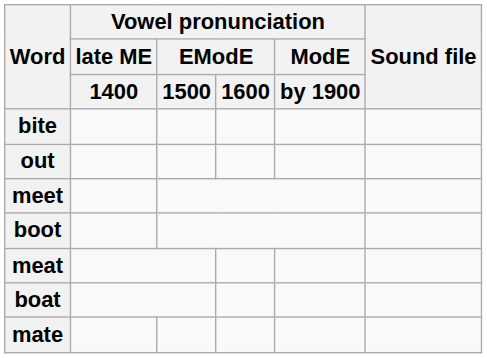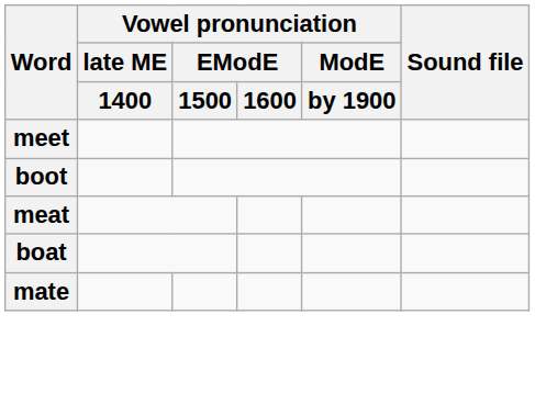- row: bite
- row: out
